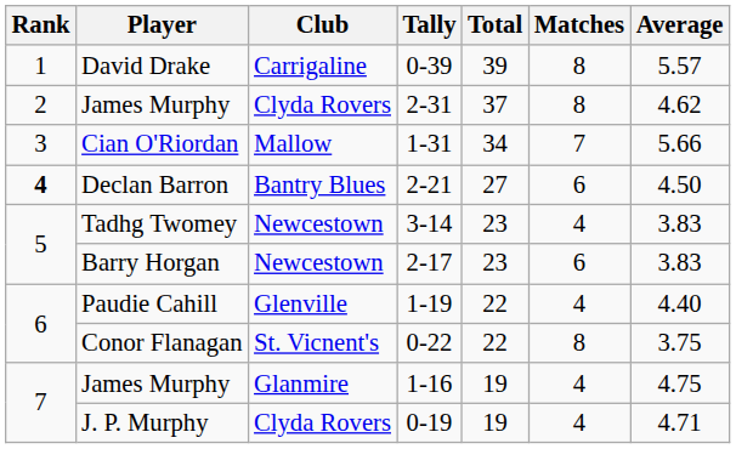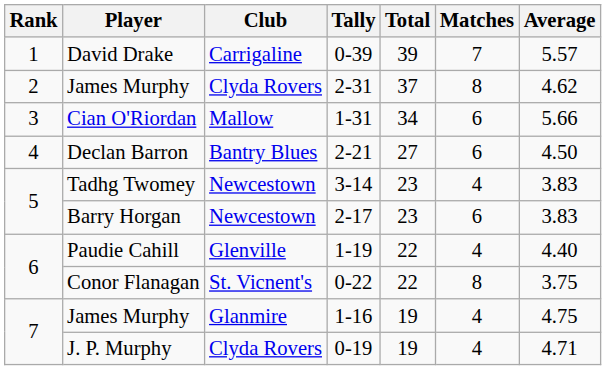David Drake | Matches: 8 -> 7
Cian O'Riordan | Matches: 7 -> 6
Declan Barron | Rank: bold -> normal
